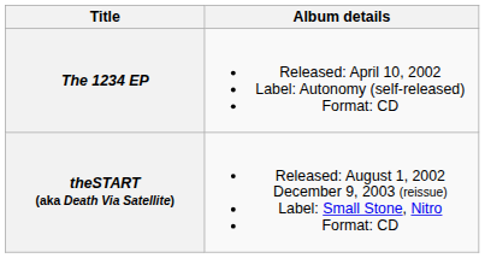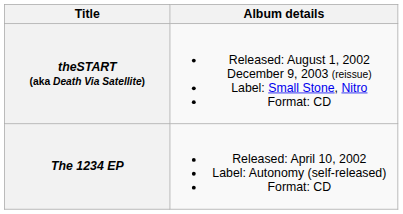rows swapped: The 1234 EP <-> theSTART (aka Death Via Satellite)
